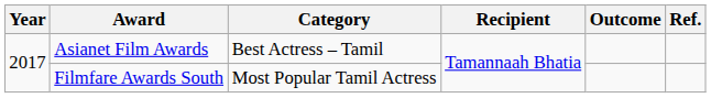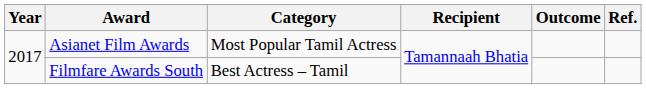Asianet Film Awards | Category: Best Actress – Tamil -> Most Popular Tamil Actress
Filmfare Awards South | Category: Most Popular Tamil Actress -> Best Actress – Tamil
